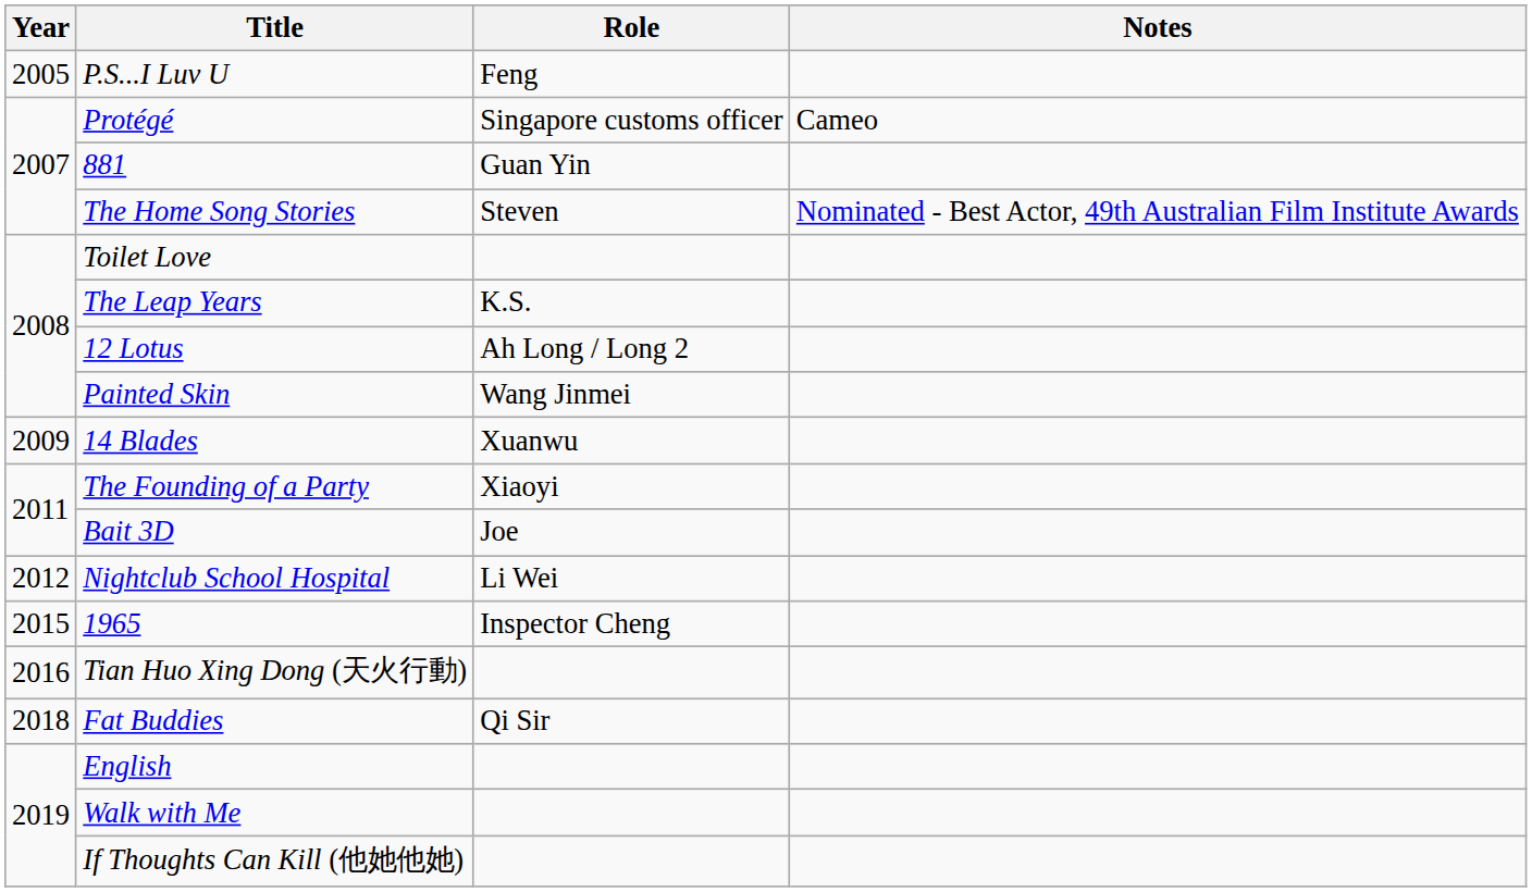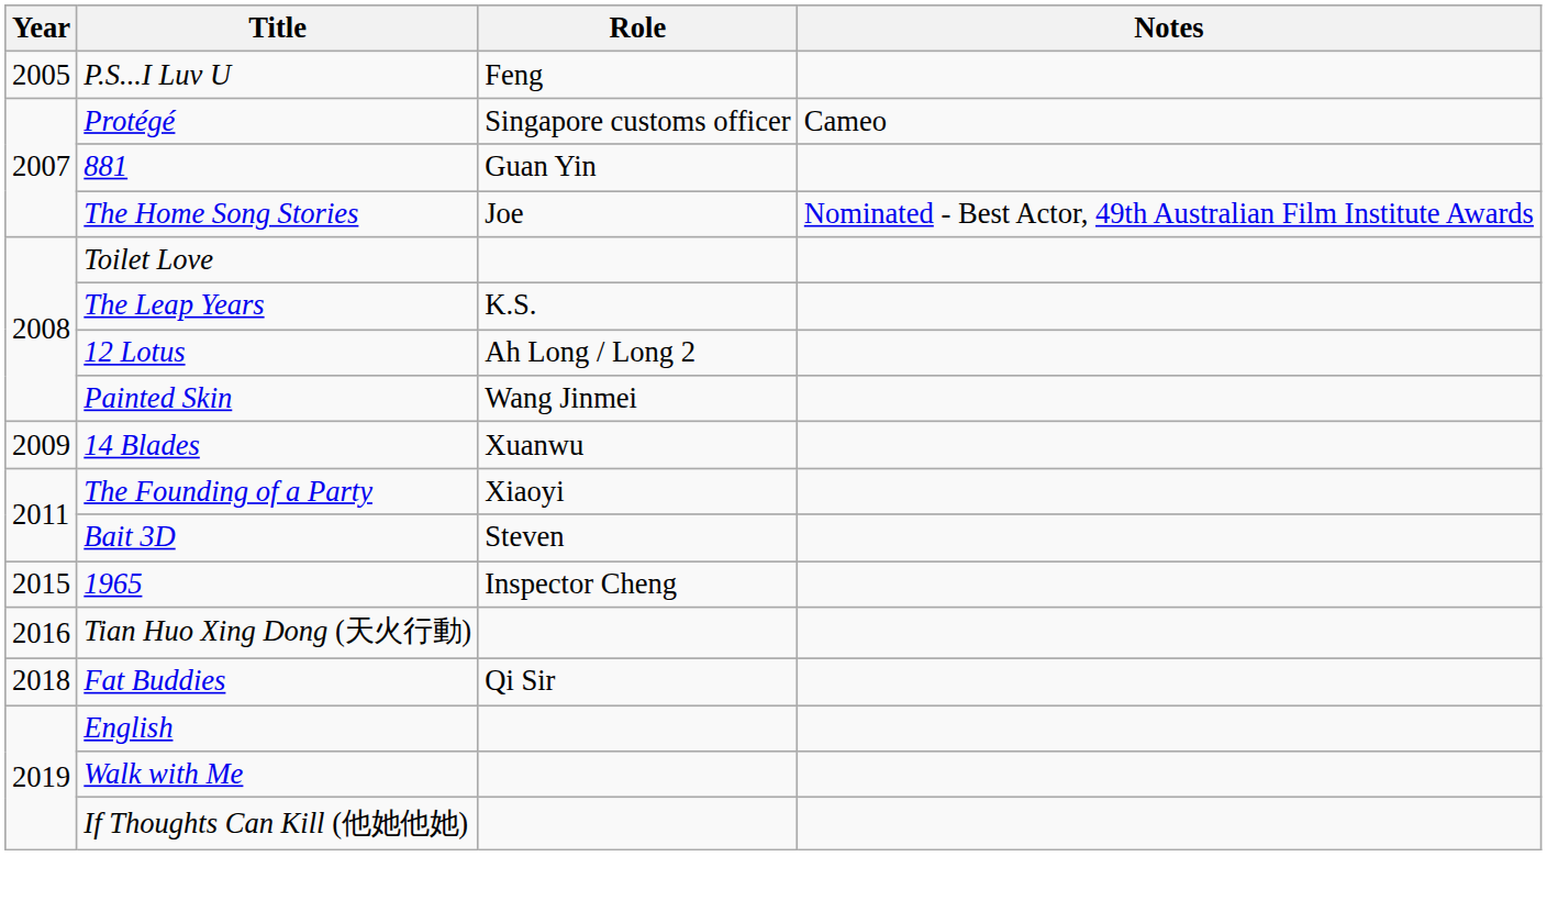The Home Song Stories | Role: Steven -> Joe
Bait 3D | Role: Joe -> Steven
- row: 2012 | Nightclub School Hospital | Li Wei
